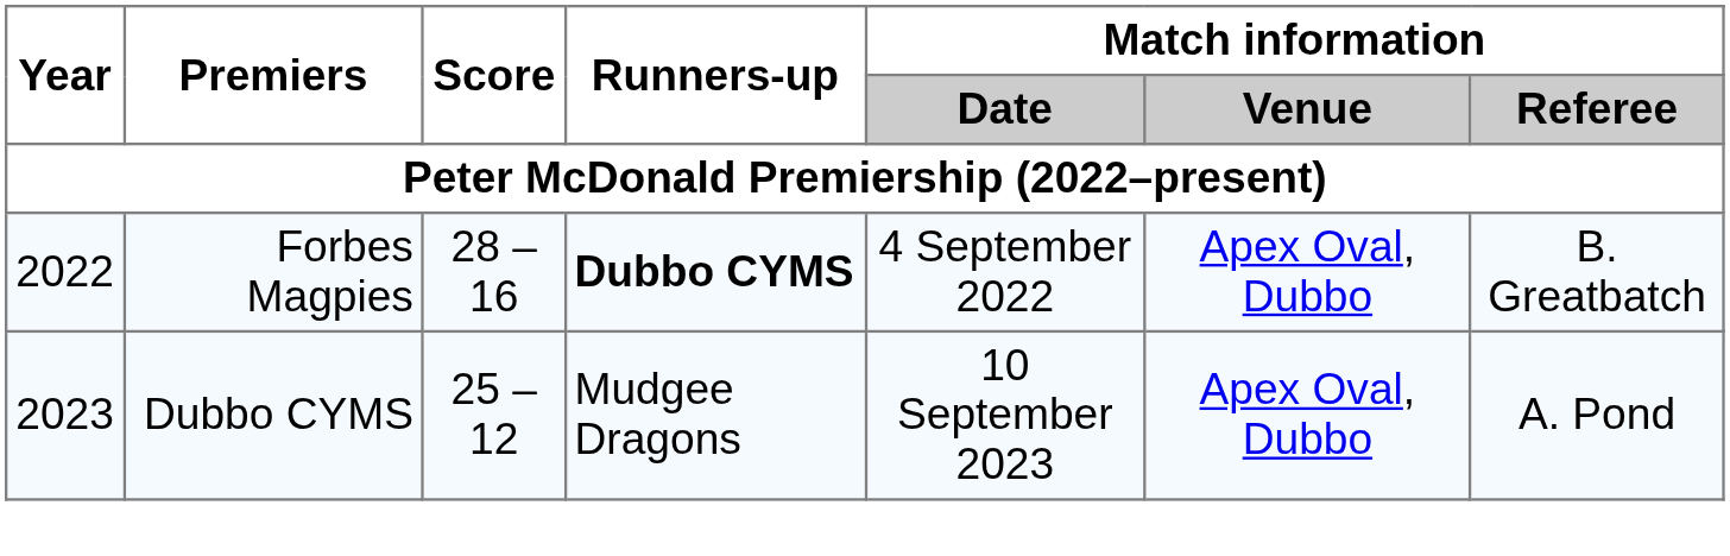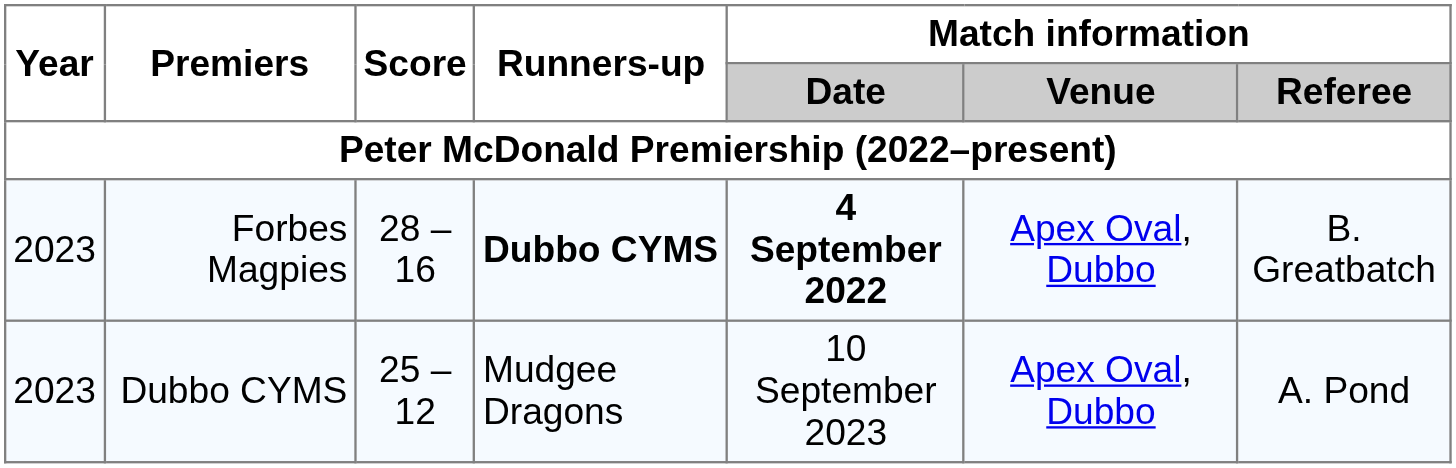Forbes Magpies | Year: 2022 -> 2023
Forbes Magpies | Match information / Date: normal -> bold
